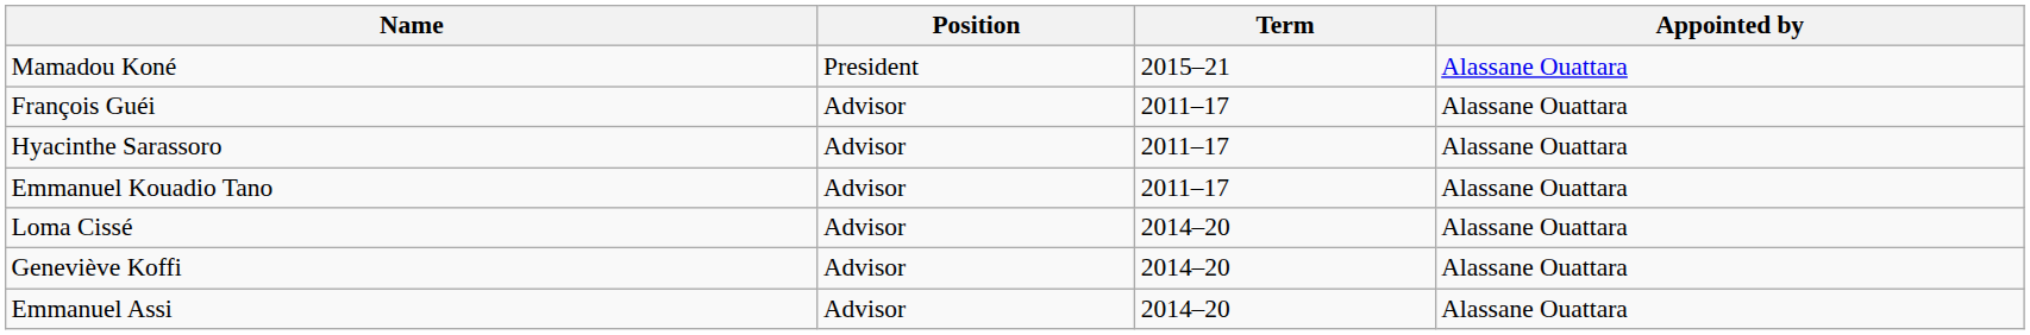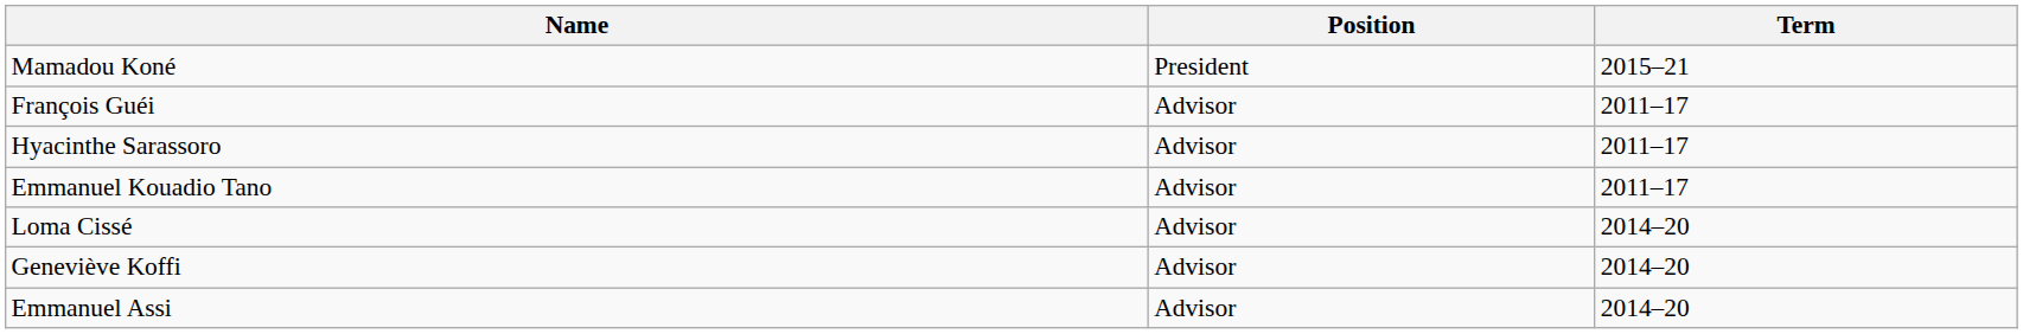- column: Appointed by | Alassane Ouattara | Alassane Ouattara | Alassane Ouattara | Alassane Ouattara | Alassane Ouattara | Alassane Ouattara | Alassane Ouattara
